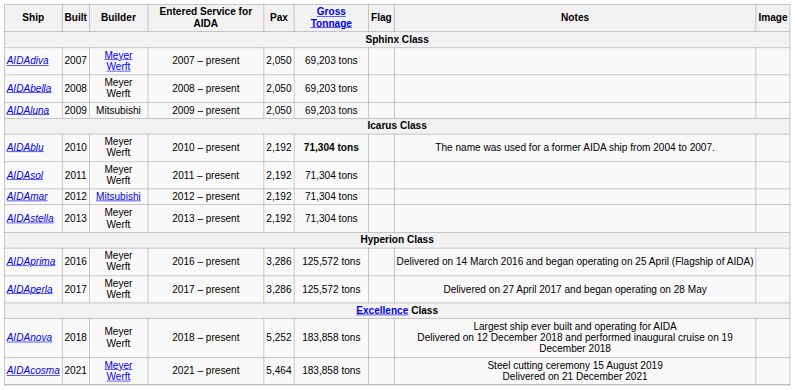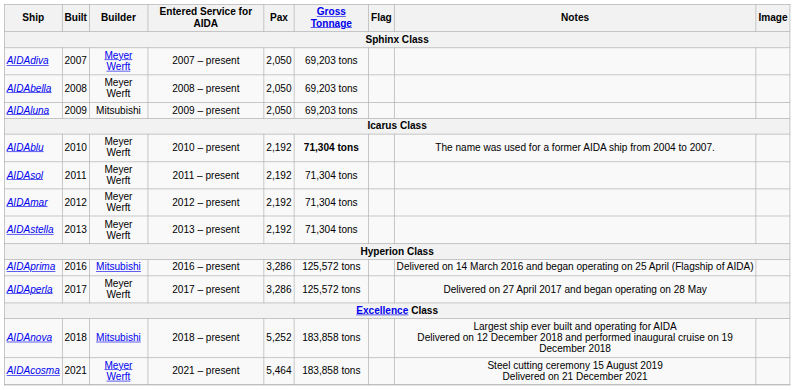AIDAmar | Builder: Mitsubishi -> Meyer Werft
AIDAprima | Builder: Meyer Werft -> Mitsubishi
AIDAnova | Builder: Meyer Werft -> Mitsubishi
